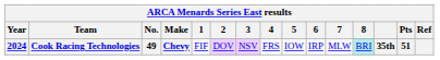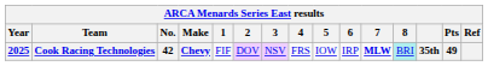Cook Racing Technologies | Year: 2024 -> 2025
Cook Racing Technologies | No.: 49 -> 42
Cook Racing Technologies | 7: normal -> bold
Cook Racing Technologies | Pts: 51 -> 49
